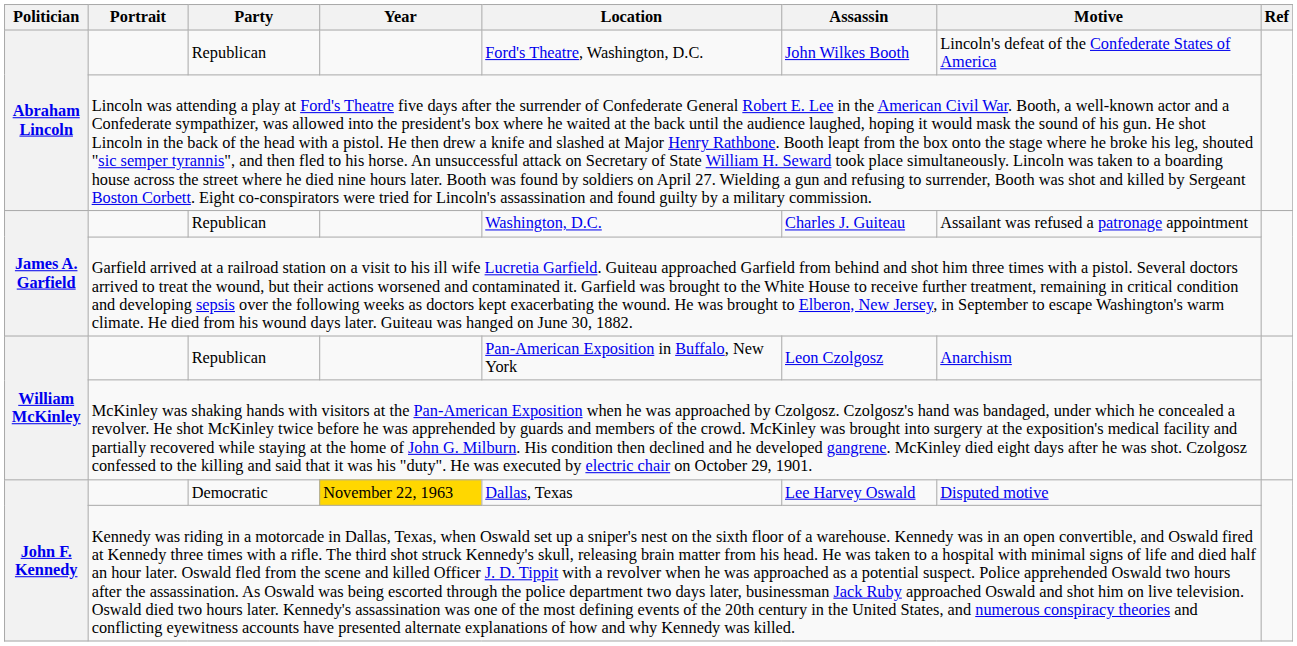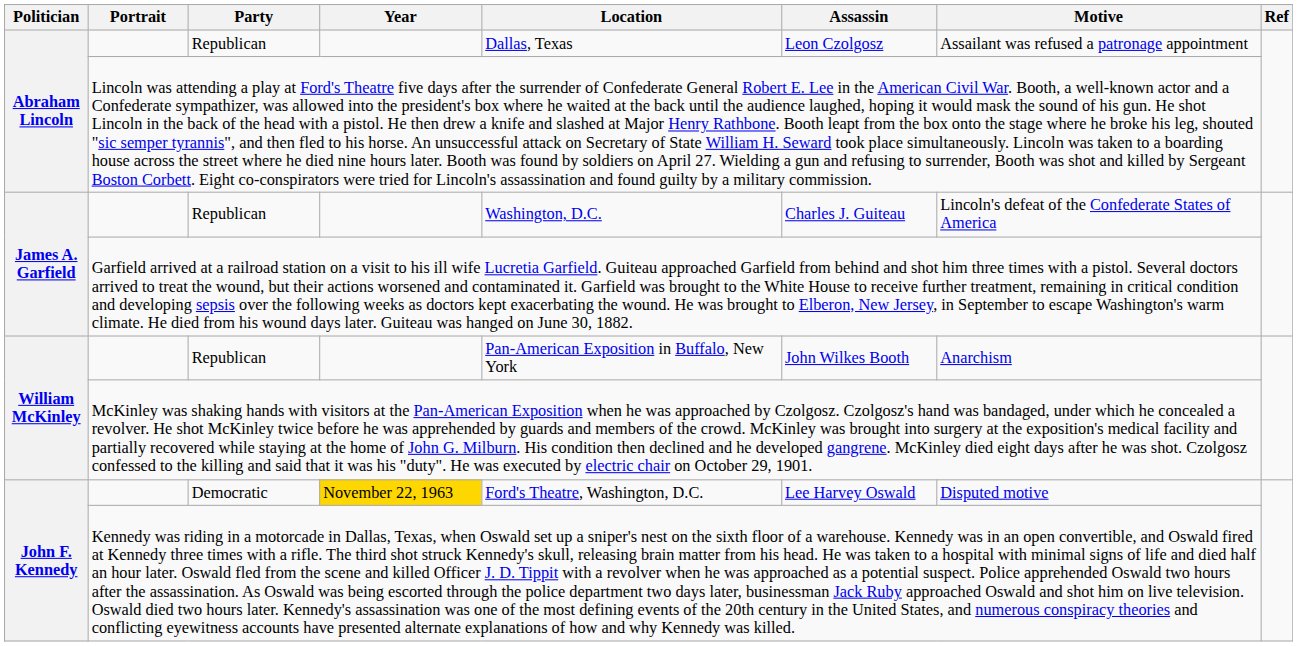Abraham Lincoln / Republican | Location: Ford's Theatre, Washington, D.C. -> Dallas, Texas
Abraham Lincoln / Republican | Assassin: John Wilkes Booth -> Leon Czolgosz
Abraham Lincoln / Republican | Motive: Lincoln's defeat of the Confederate States of America -> Assailant was refused a patronage appointment
James A. Garfield / Republican | Motive: Assailant was refused a patronage appointment -> Lincoln's defeat of the Confederate States of America
William McKinley / Republican | Assassin: Leon Czolgosz -> John Wilkes Booth
Democratic | Location: Dallas, Texas -> Ford's Theatre, Washington, D.C.
